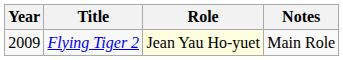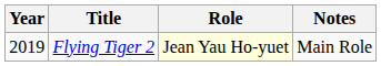Flying Tiger 2 | Year: 2009 -> 2019
